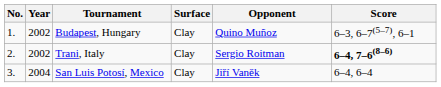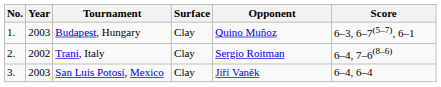Budapest, Hungary | Year: 2002 -> 2003
Trani, Italy | Score: bold -> normal
San Luis Potosí, Mexico | Year: 2004 -> 2003
